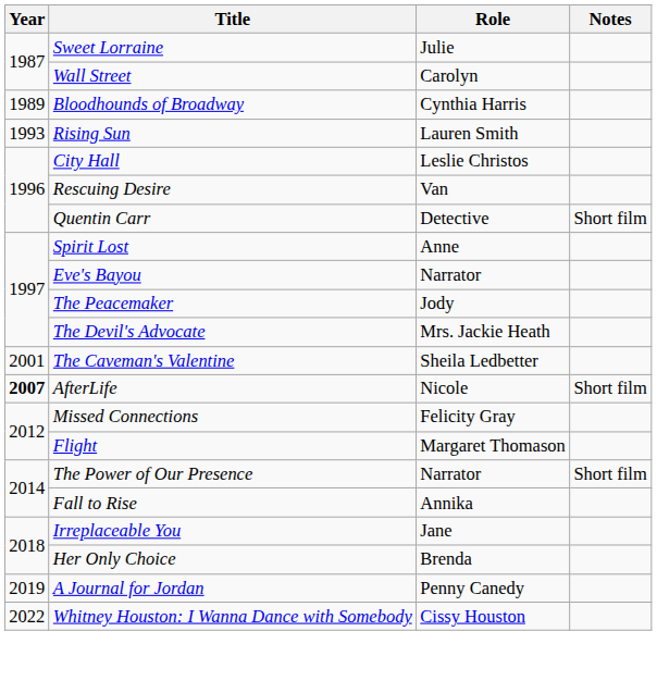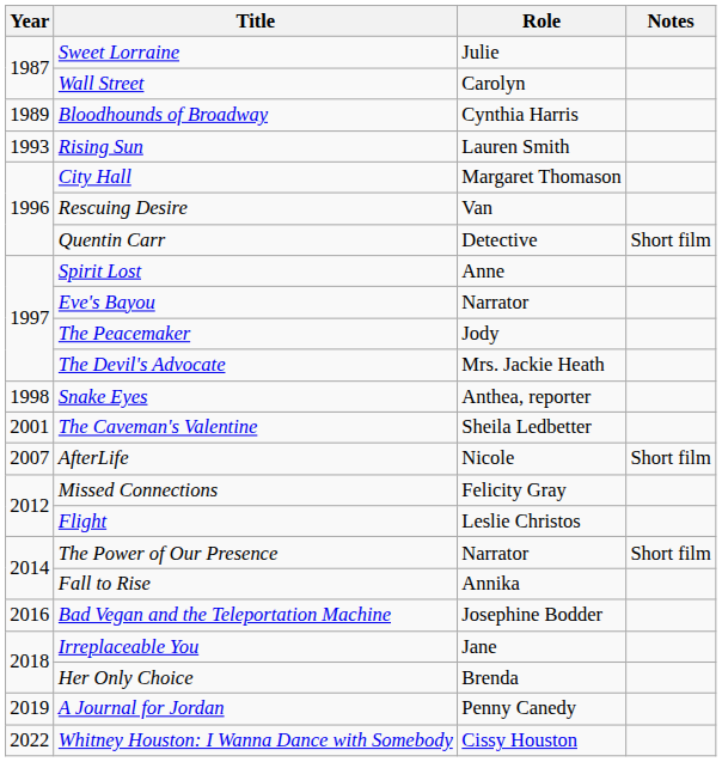City Hall | Role: Leslie Christos -> Margaret Thomason
+ row: 1998 | Snake Eyes | Anthea, reporter
AfterLife | Year: bold -> normal
Flight | Role: Margaret Thomason -> Leslie Christos
+ row: 2016 | Bad Vegan and the Teleportation Machine | Josephine Bodder
